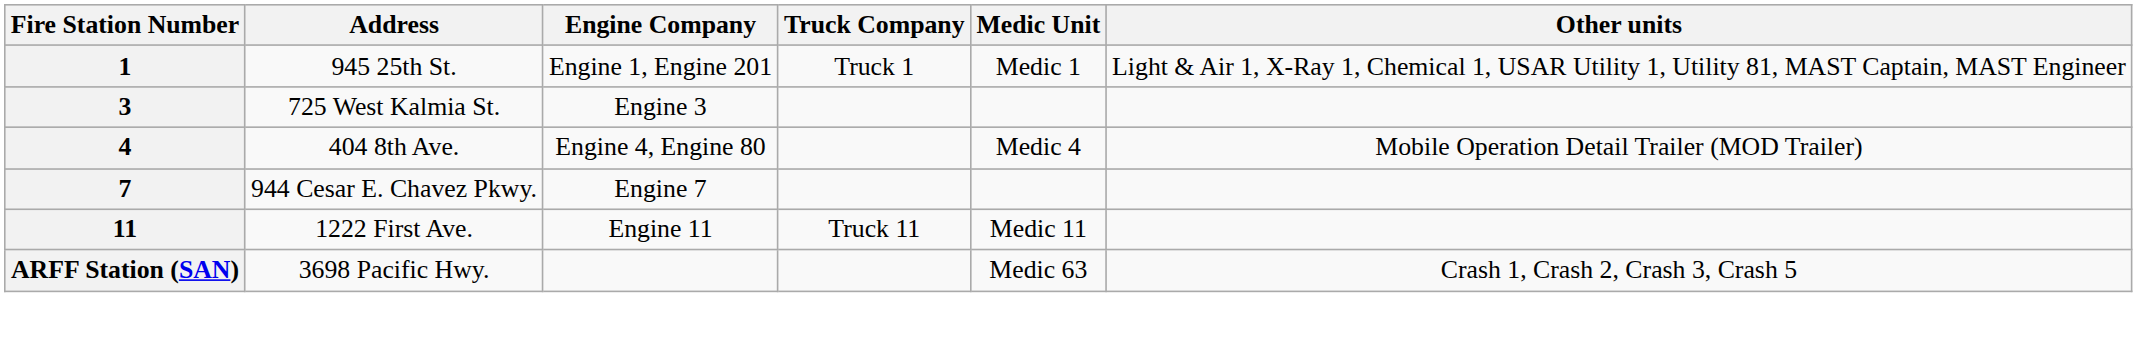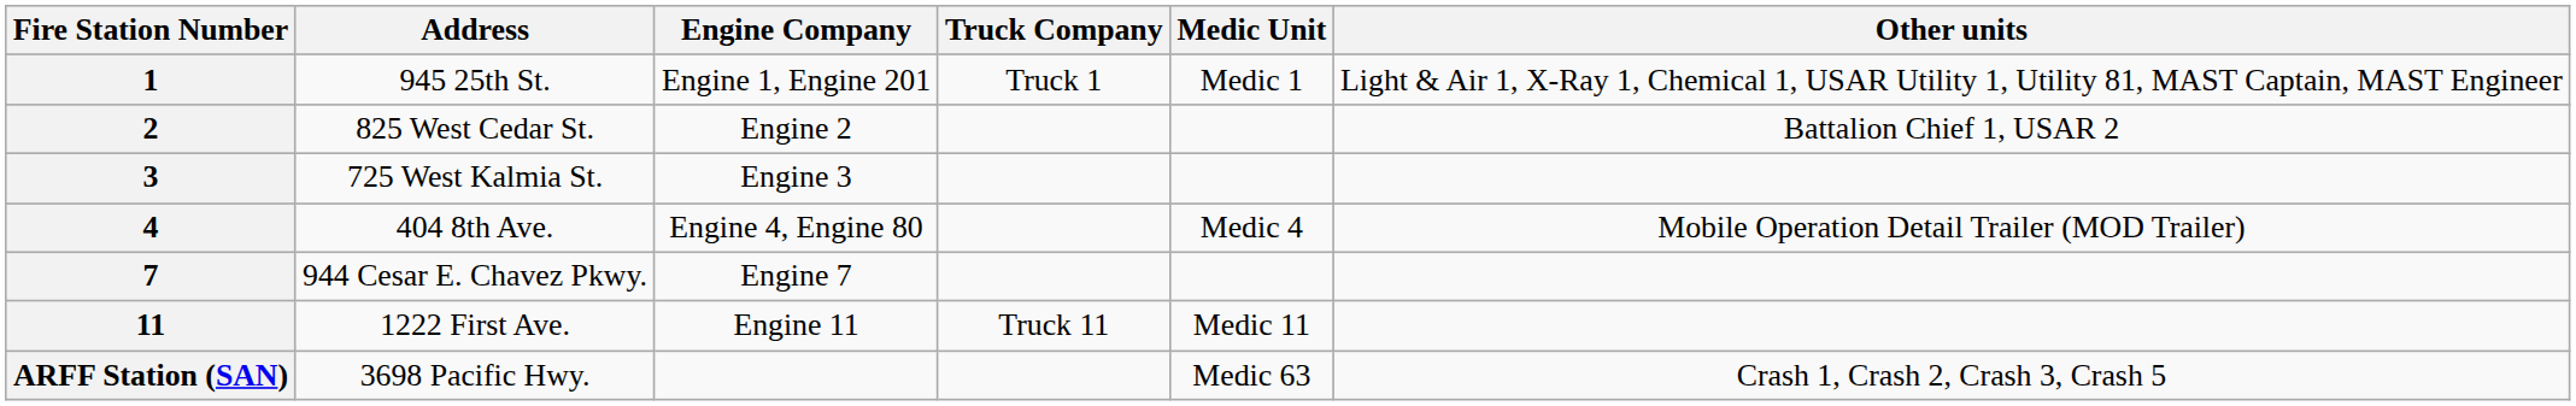+ row: 2 | 825 West Cedar St. | Engine 2 | Battalion Chief 1, USAR 2
